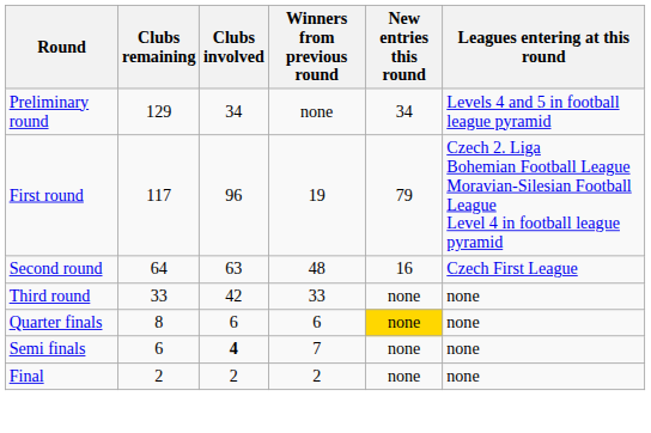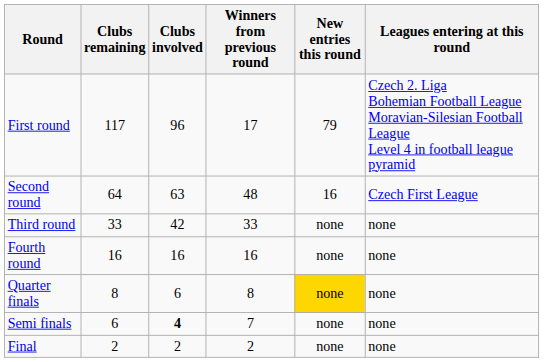- row: Preliminary round | 129 | 34 | none | 34 | Levels 4 and 5 in football league pyramid
First round | Winners from previous round: 19 -> 17
+ row: Fourth round | 16 | 16 | 16 | none | none
Quarter finals | Winners from previous round: 6 -> 8
